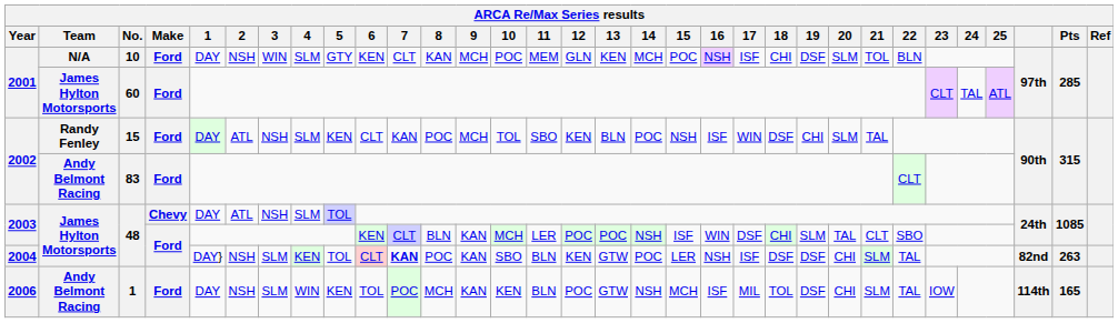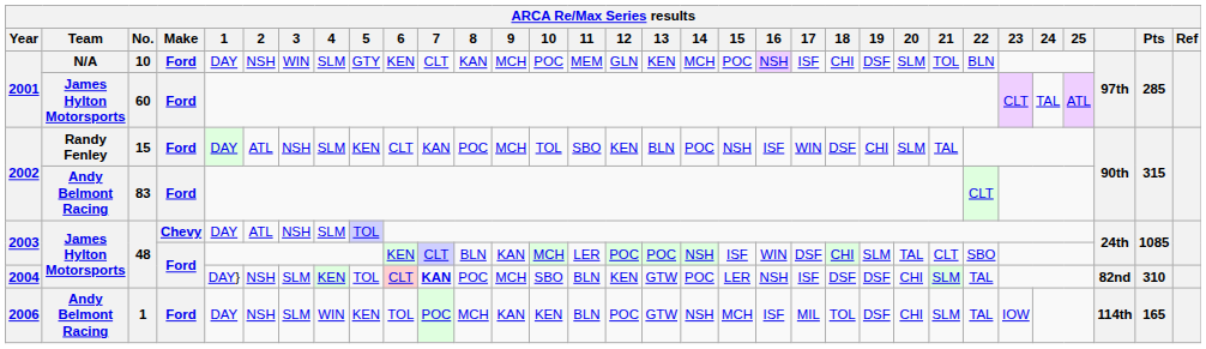2004 / 48 | 9: KAN -> MCH
2004 / 48 | Pts: 263 -> 310
